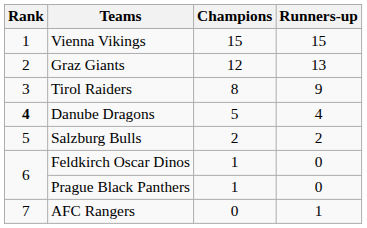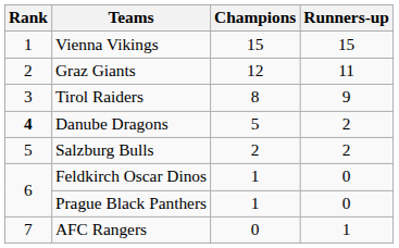Graz Giants | Runners-up: 13 -> 11
Danube Dragons | Runners-up: 4 -> 2
